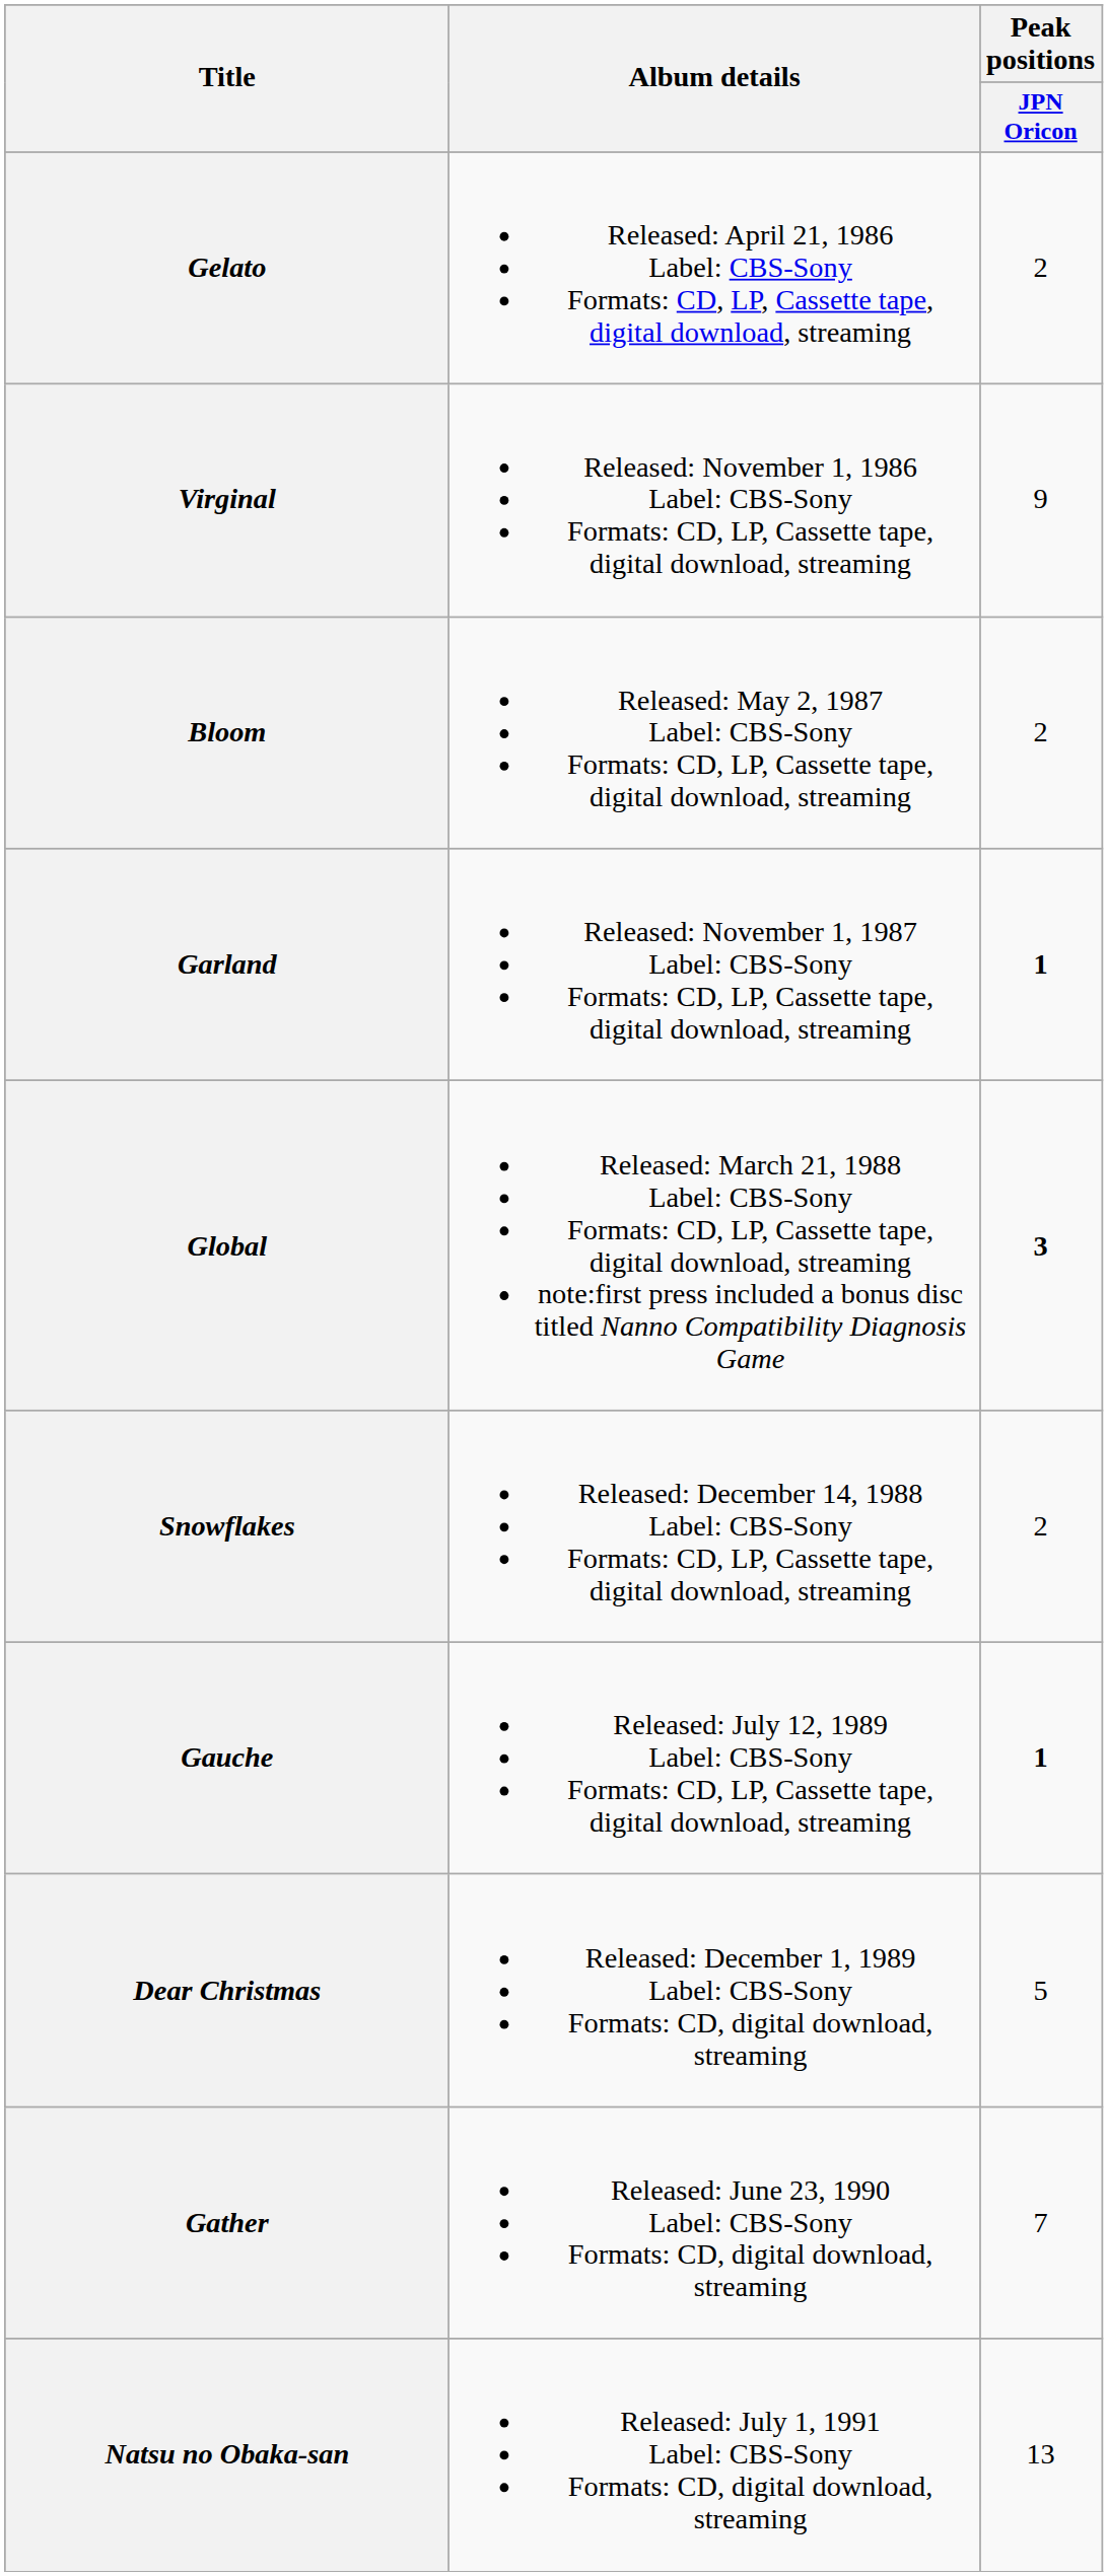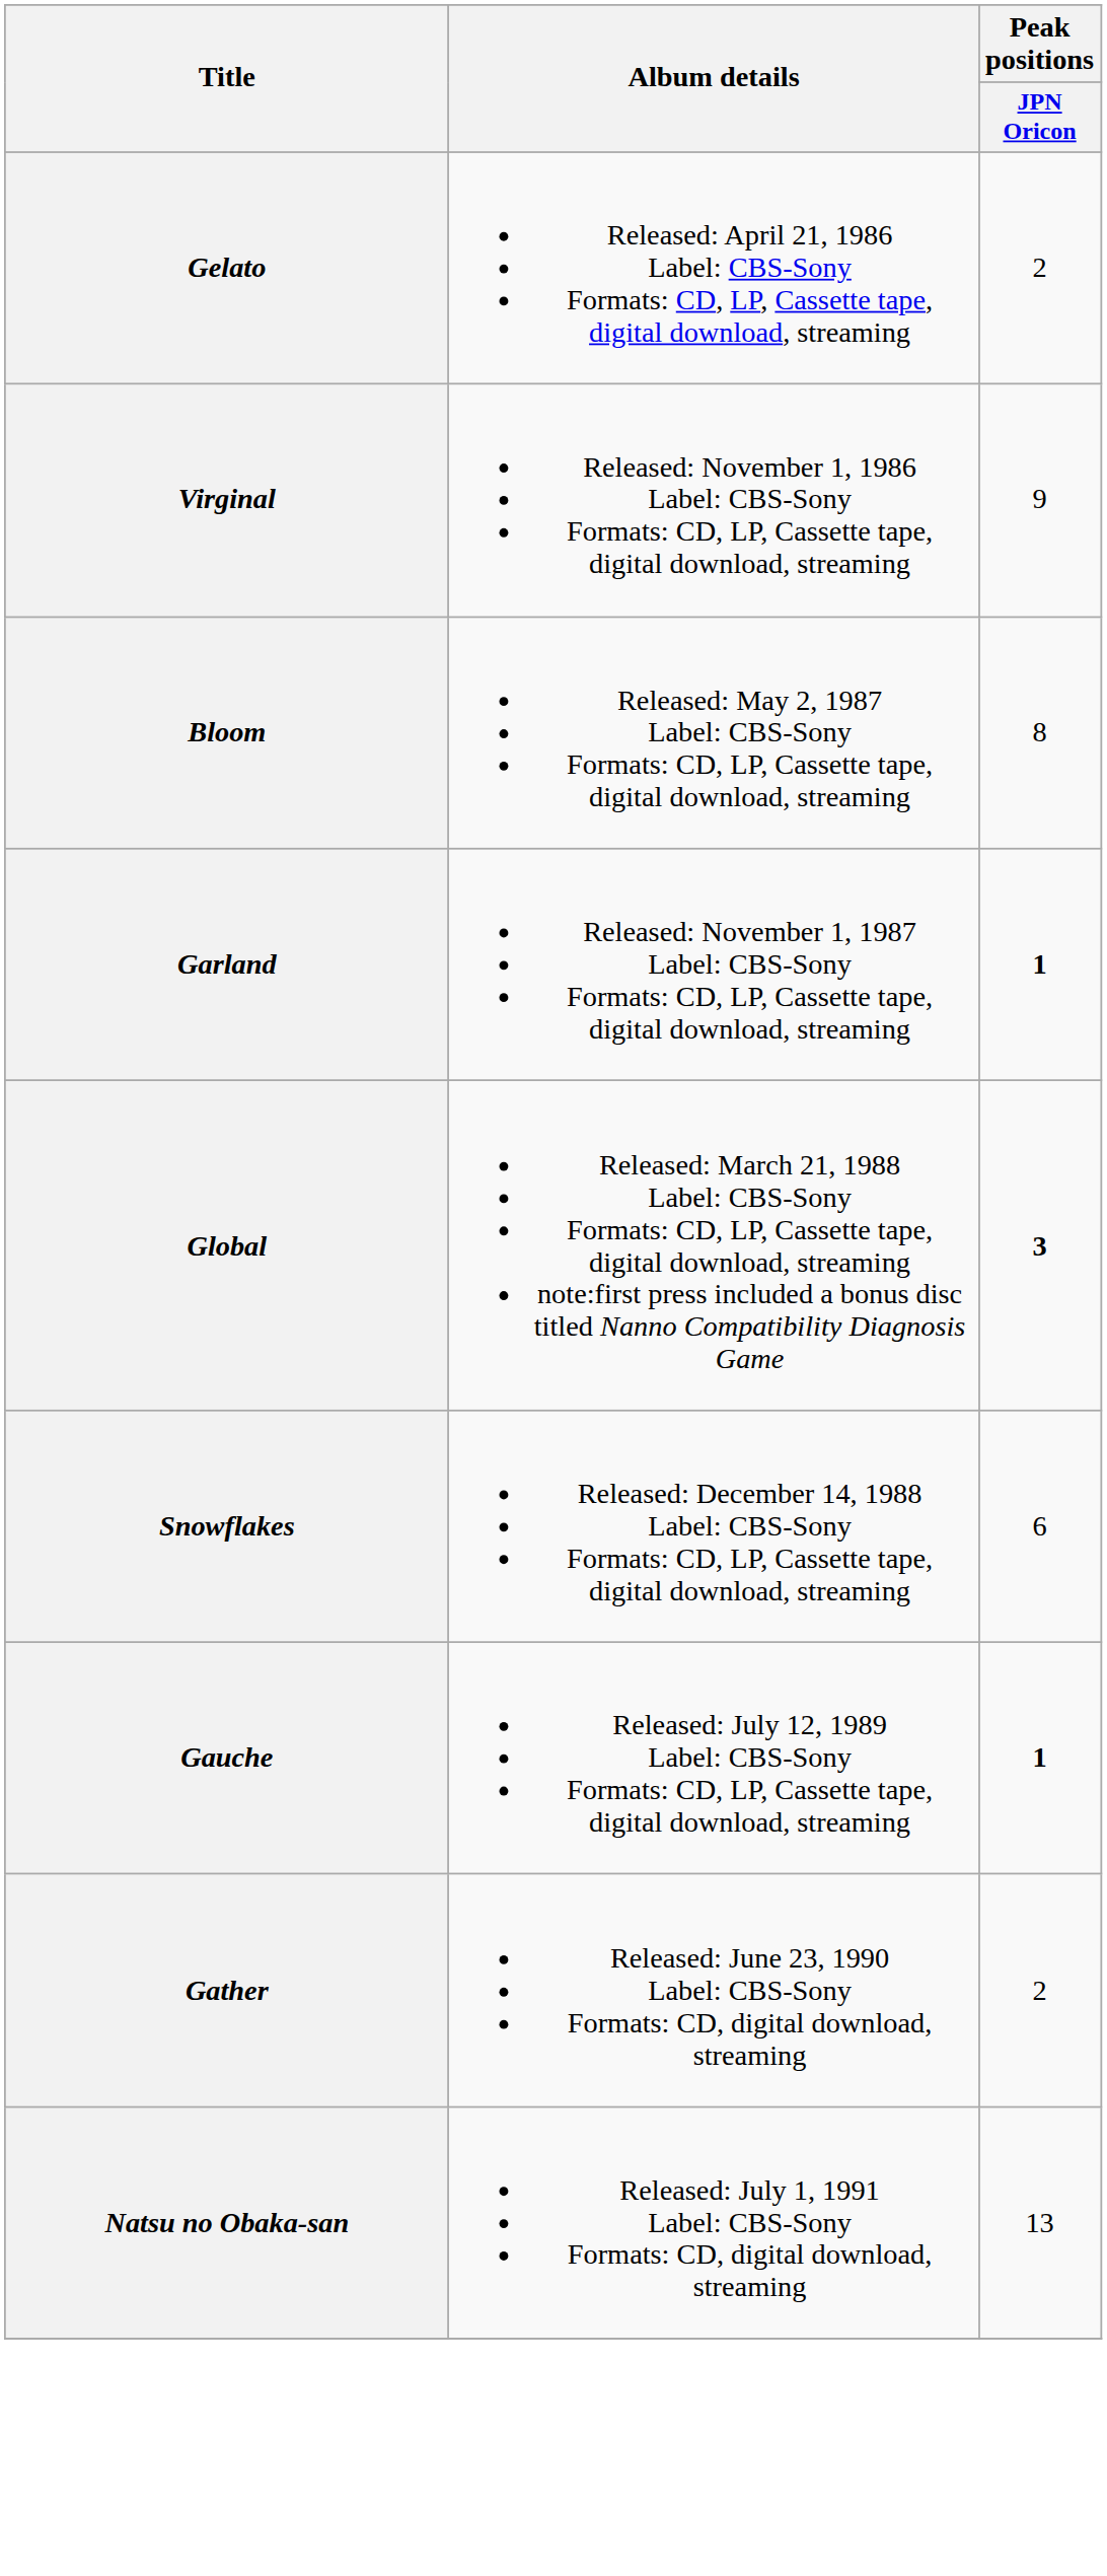Bloom | Peak positions / JPN Oricon: 2 -> 8
Snowflakes | Peak positions / JPN Oricon: 2 -> 6
- row: Dear Christmas | Released: December 1, 1989 Label: CBS-Sony Formats: CD, digital download, streaming | 5
Gather | Peak positions / JPN Oricon: 7 -> 2
